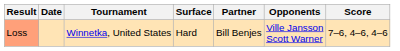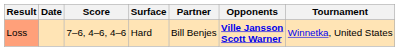columns swapped: Tournament <-> Score
Loss | Opponents: normal -> bold
